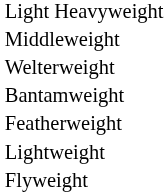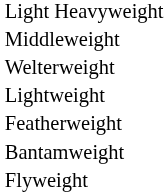rows swapped: Lightweight <-> Bantamweight
